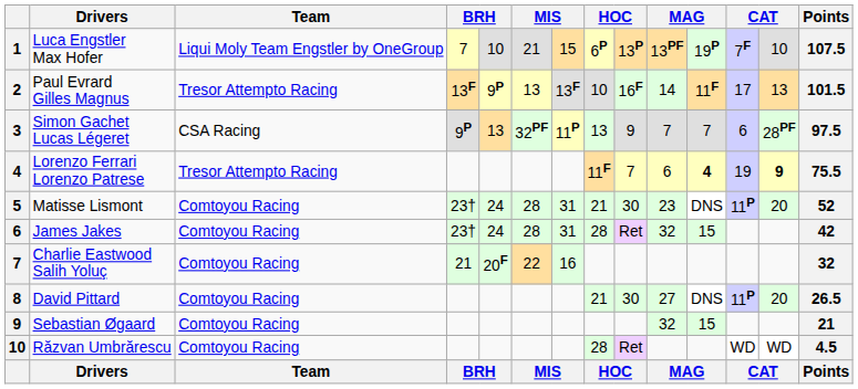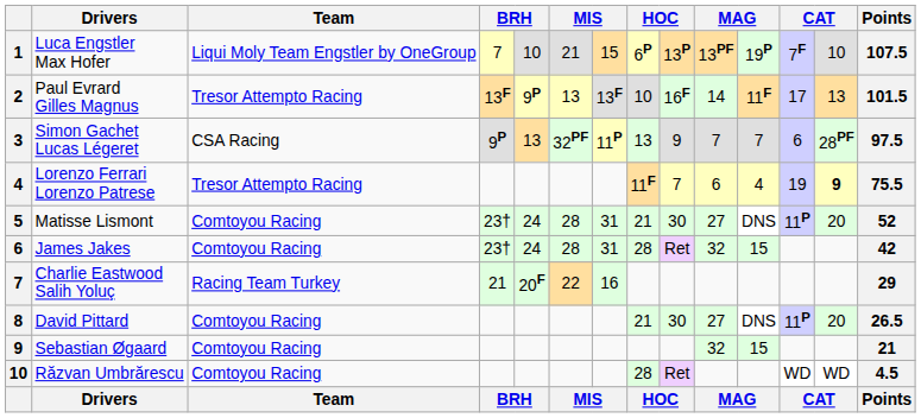Lorenzo Ferrari Lorenzo Patrese | column 11: bold -> normal
Matisse Lismont | column 10: 23 -> 27
Charlie Eastwood Salih Yoluç | Team: Comtoyou Racing -> Racing Team Turkey
Charlie Eastwood Salih Yoluç | Points: 32 -> 29
